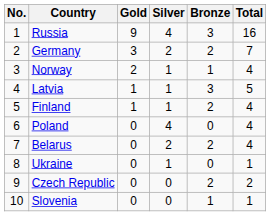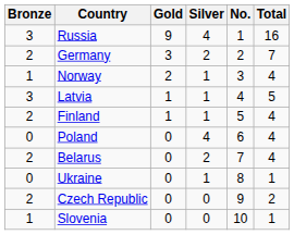columns swapped: No. <-> Bronze
